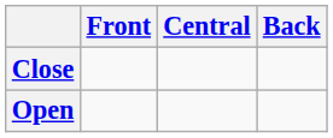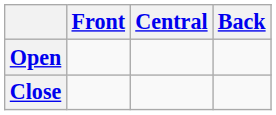rows swapped: Close <-> Open
